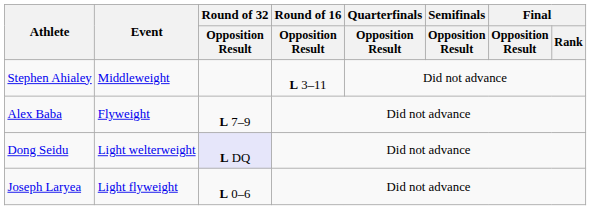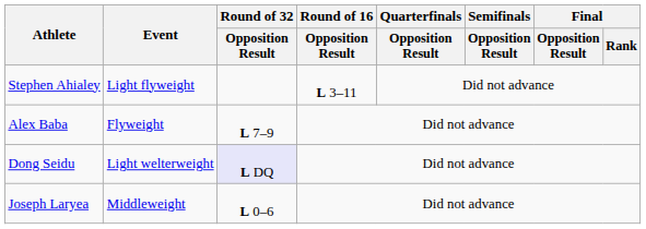Stephen Ahialey | Event: Middleweight -> Light flyweight
Joseph Laryea | Event: Light flyweight -> Middleweight
